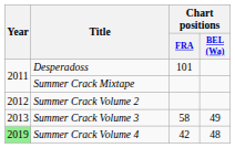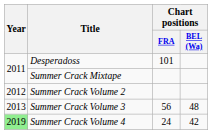Summer Crack Volume 3 | Chart positions / FRA: 58 -> 56
Summer Crack Volume 3 | Chart positions / BEL (Wa): 49 -> 48
Summer Crack Volume 4 | Chart positions / FRA: 42 -> 24
Summer Crack Volume 4 | Chart positions / BEL (Wa): 48 -> 42
